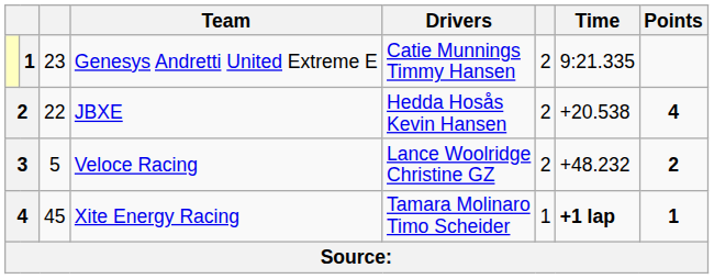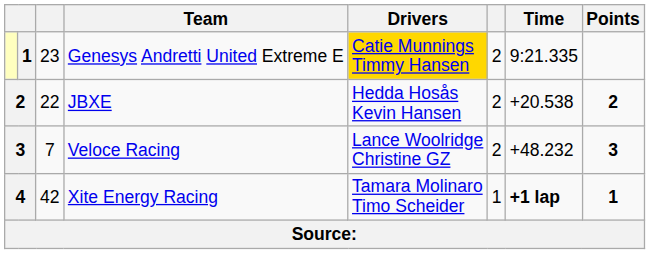Genesys Andretti United Extreme E | Drivers: no background -> gold background
JBXE | Points: 4 -> 2
Veloce Racing | column 3: 5 -> 7
Veloce Racing | Points: 2 -> 3
Xite Energy Racing | column 3: 45 -> 42
